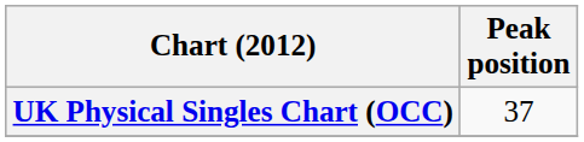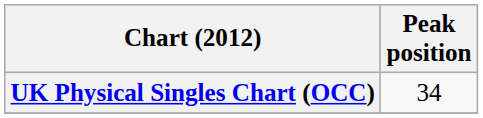UK Physical Singles Chart (OCC) | Peak position: 37 -> 34
